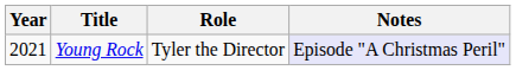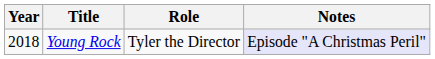Young Rock | Year: 2021 -> 2018
